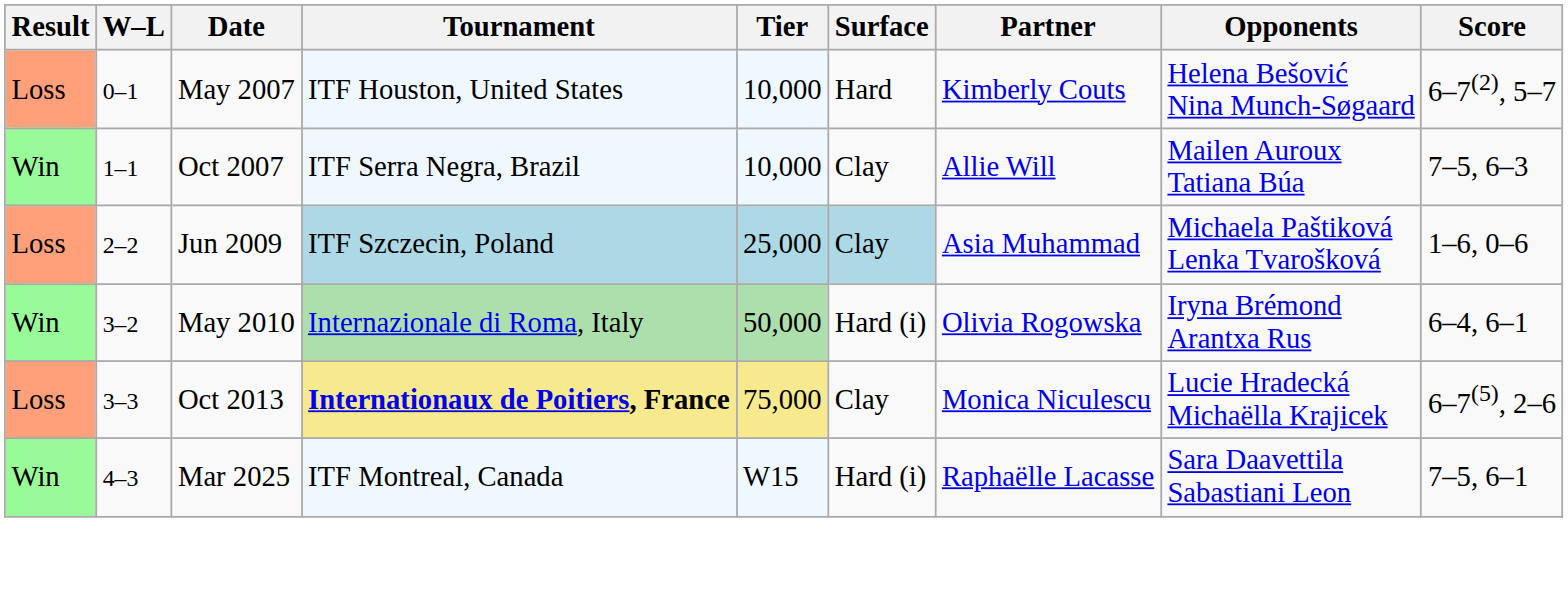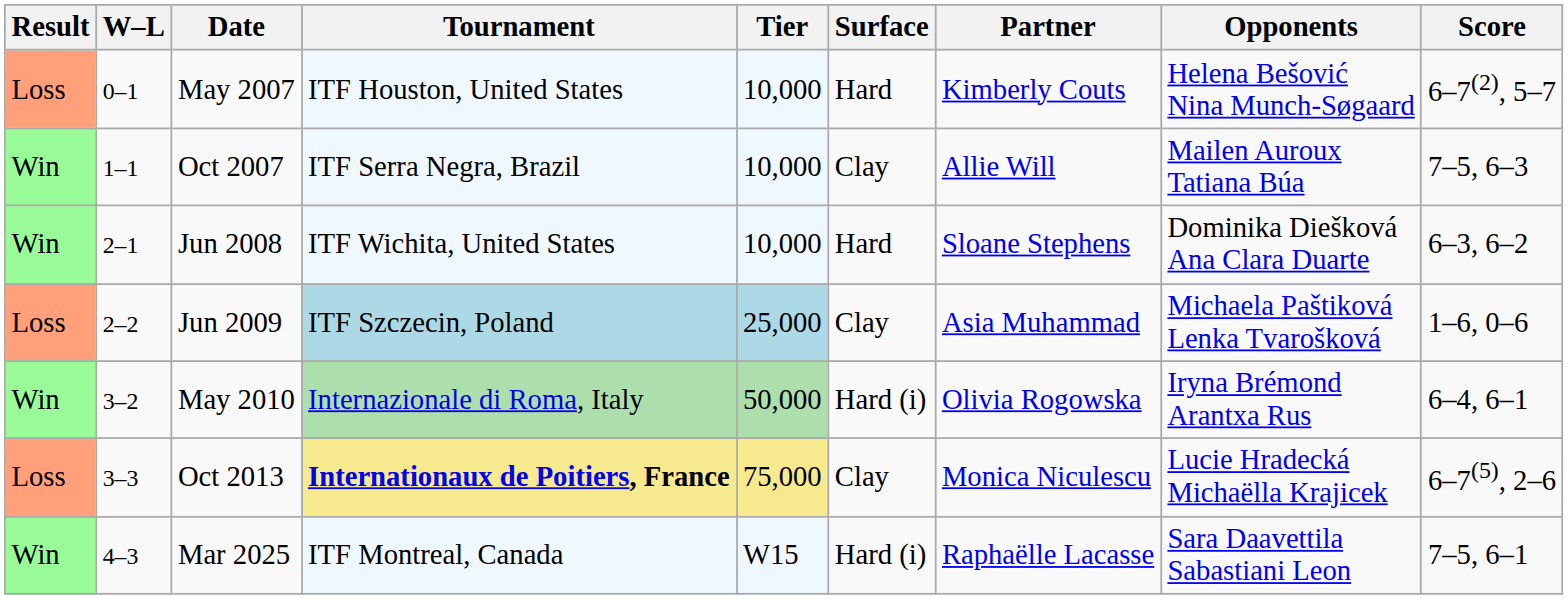+ row: Win | 2–1 | Jun 2008 | ITF Wichita, United States | 10,000 | Hard | Sloane Stephens | Dominika Diešková Ana Clara Duarte | 6–3, 6–2
Jun 2009 | Surface: lightblue background -> no background
